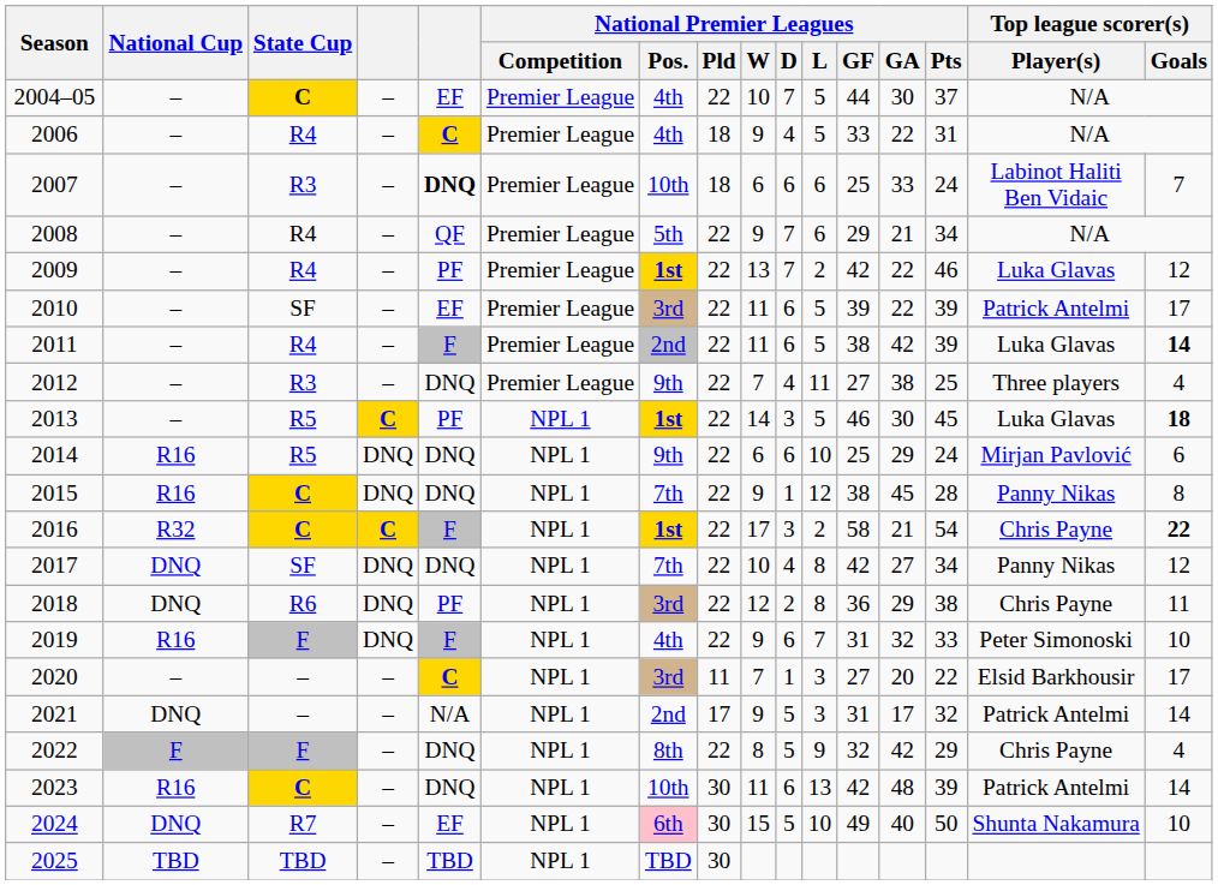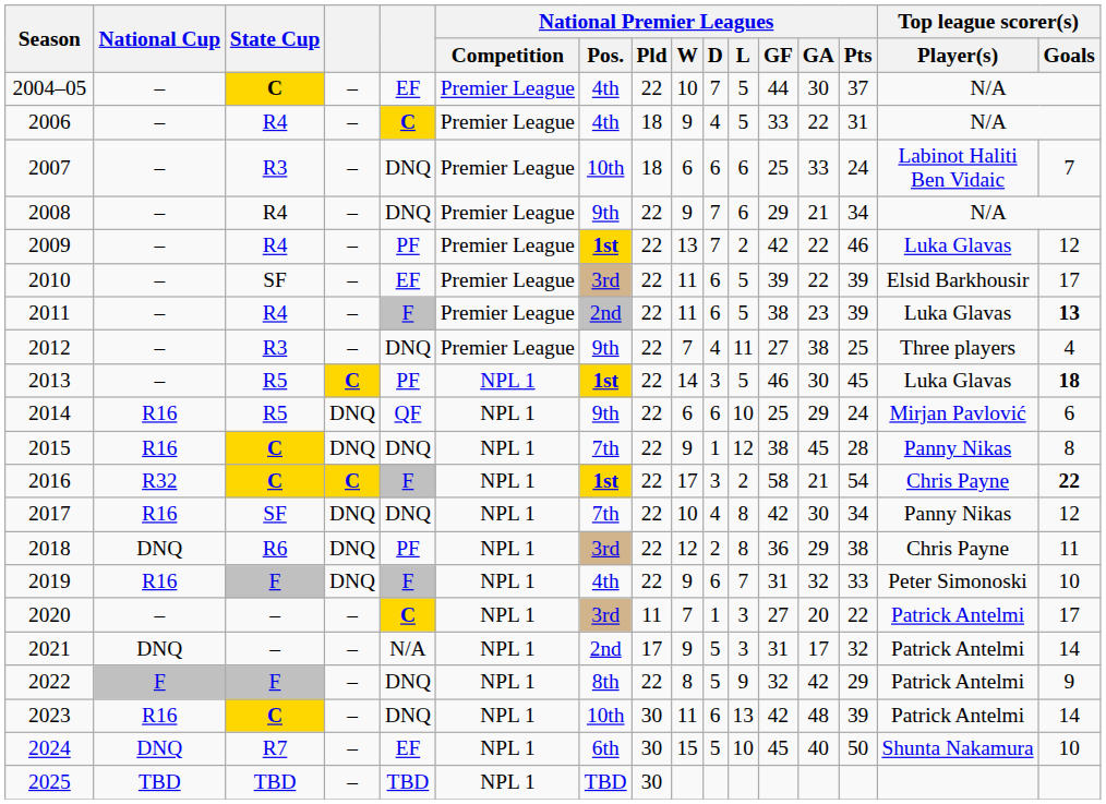2007 | column 5: bold -> normal
2008 | column 5: QF -> DNQ
2008 | National Premier Leagues / Pos.: 5th -> 9th
2010 | Top league scorer(s) / Player(s): Patrick Antelmi -> Elsid Barkhousir
2011 | National Premier Leagues / GA: 42 -> 23
2011 | Top league scorer(s) / Goals: 14 -> 13
2014 | column 5: DNQ -> QF
2017 | National Cup: DNQ -> R16
2017 | National Premier Leagues / GA: 27 -> 30
2020 | Top league scorer(s) / Player(s): Elsid Barkhousir -> Patrick Antelmi
2022 | Top league scorer(s) / Player(s): Chris Payne -> Patrick Antelmi
2022 | Top league scorer(s) / Goals: 4 -> 9
2024 | National Premier Leagues / Pos.: pink background -> no background
2024 | National Premier Leagues / GF: 49 -> 45
